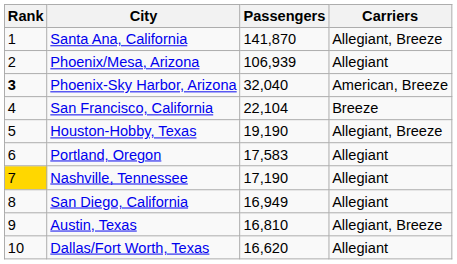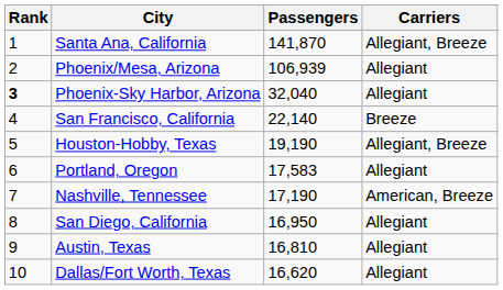Phoenix-Sky Harbor, Arizona | Carriers: American, Breeze -> Allegiant
San Francisco, California | Passengers: 22,104 -> 22,140
Nashville, Tennessee | Rank: gold background -> no background
Nashville, Tennessee | Carriers: Allegiant -> American, Breeze
San Diego, California | Passengers: 16,949 -> 16,950
Austin, Texas | Carriers: Allegiant, Breeze -> Allegiant
